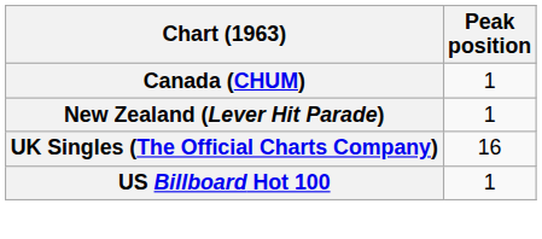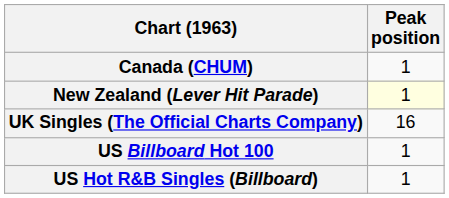New Zealand (Lever Hit Parade) | Peak position: no background -> lightyellow background
+ row: US Hot R&B Singles (Billboard) | 1
